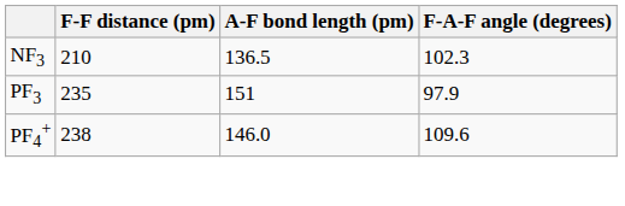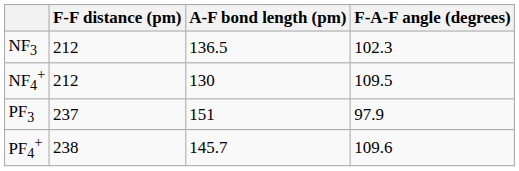NF3 | F-F distance (pm): 210 -> 212
+ row: NF4+ | 212 | 130 | 109.5
PF3 | F-F distance (pm): 235 -> 237
PF4+ | A-F bond length (pm): 146.0 -> 145.7
